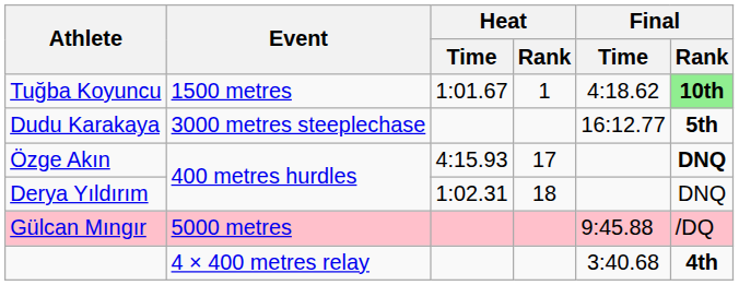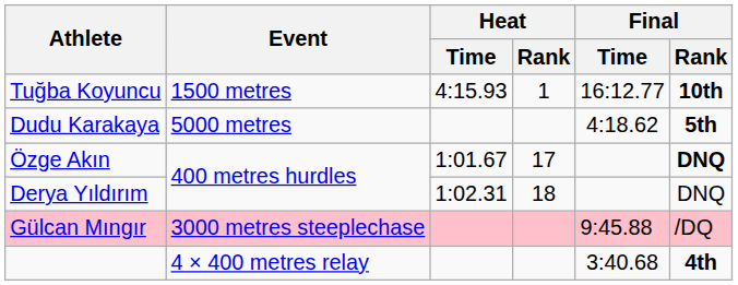Tuğba Koyuncu | Heat / Time: 1:01.67 -> 4:15.93
Tuğba Koyuncu | Final / Time: 4:18.62 -> 16:12.77
Tuğba Koyuncu | Final / Rank: lightgreen background -> no background
Dudu Karakaya | Event: 3000 metres steeplechase -> 5000 metres
Dudu Karakaya | Final / Time: 16:12.77 -> 4:18.62
Özge Akın | Heat / Time: 4:15.93 -> 1:01.67
Gülcan Mıngır | Event: 5000 metres -> 3000 metres steeplechase
